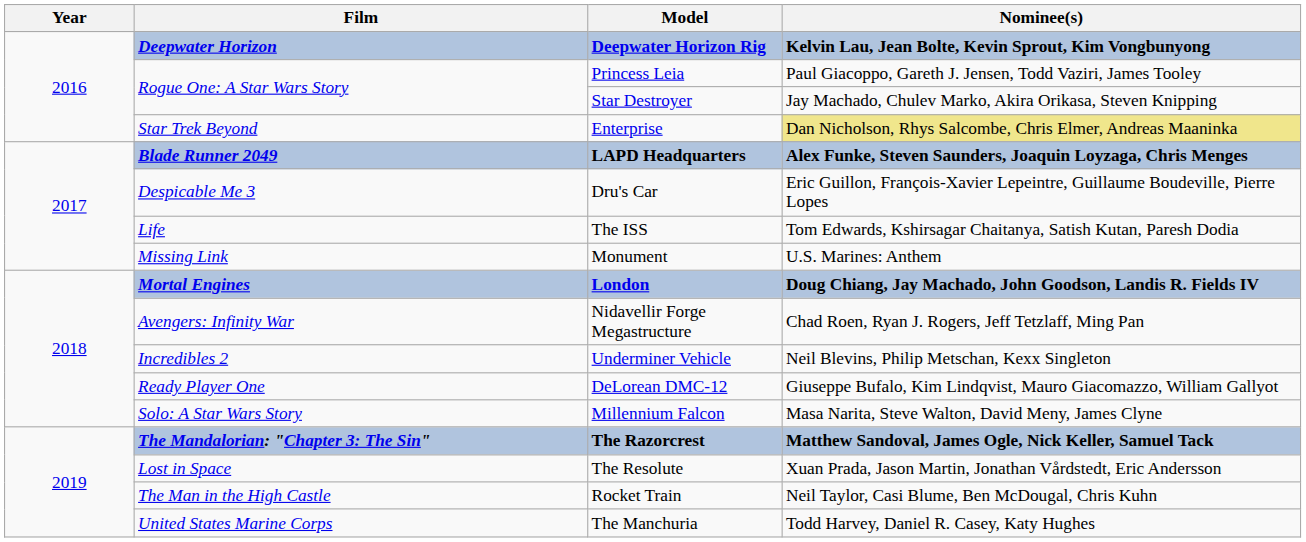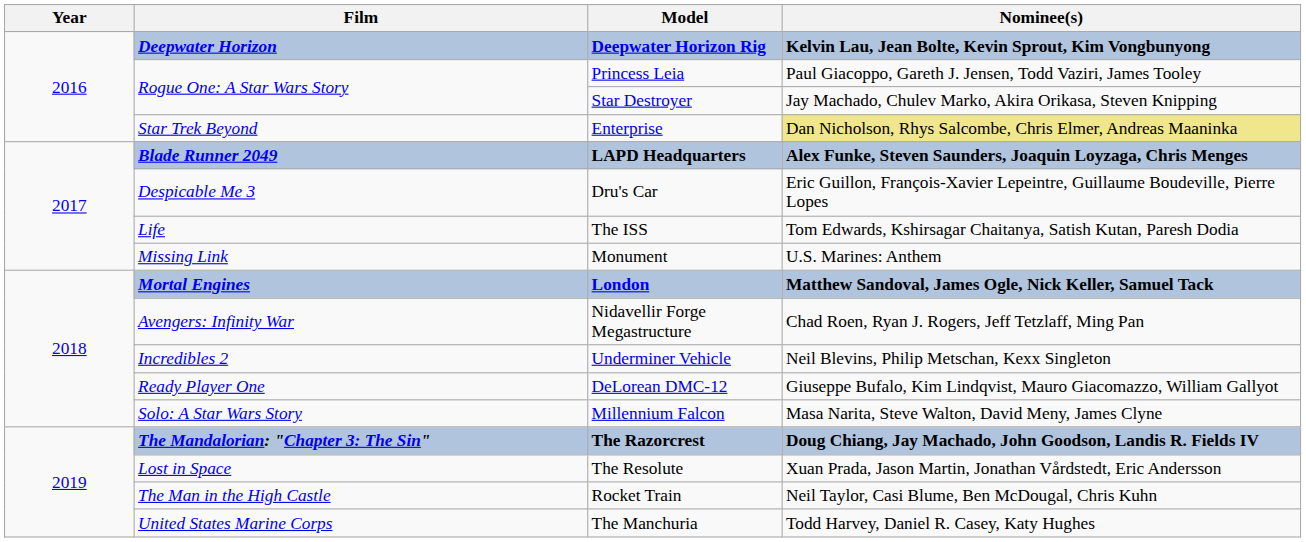London | Nominee(s): Doug Chiang, Jay Machado, John Goodson, Landis R. Fields IV -> Matthew Sandoval, James Ogle, Nick Keller, Samuel Tack
The Razorcrest | Nominee(s): Matthew Sandoval, James Ogle, Nick Keller, Samuel Tack -> Doug Chiang, Jay Machado, John Goodson, Landis R. Fields IV
